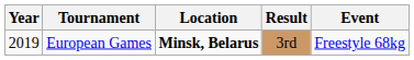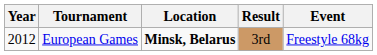European Games | Year: 2019 -> 2012
